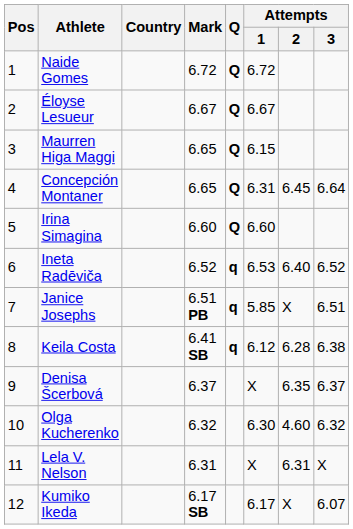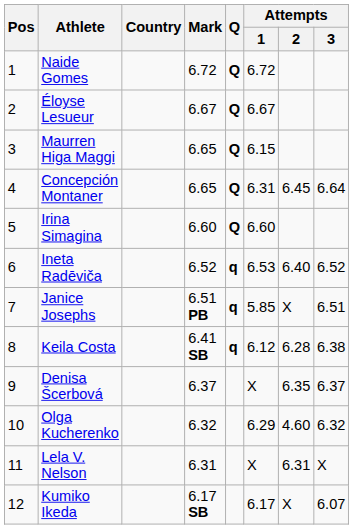Olga Kucherenko | Attempts / 1: 6.30 -> 6.29
